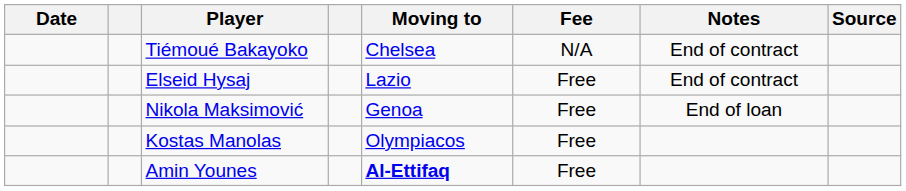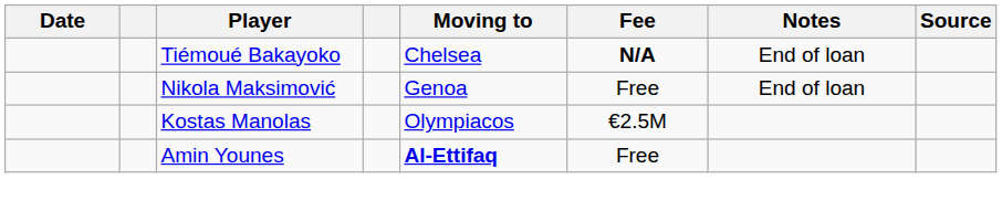Tiémoué Bakayoko | Fee: normal -> bold
Tiémoué Bakayoko | Notes: End of contract -> End of loan
- row: Elseid Hysaj | Lazio | Free | End of contract
Kostas Manolas | Fee: Free -> €2.5M
